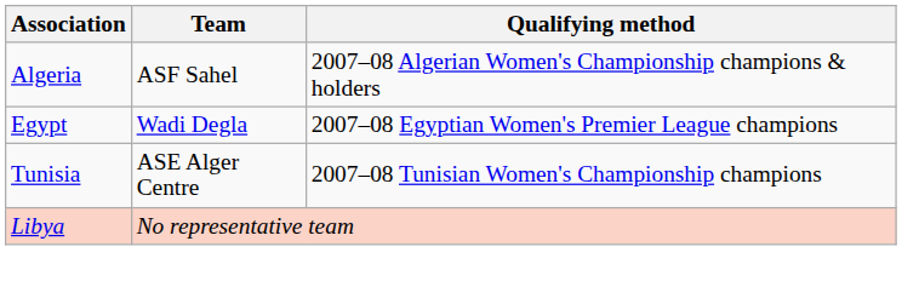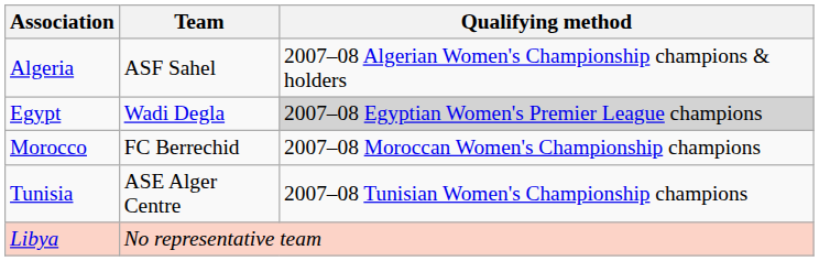Egypt | Qualifying method: no background -> lightgrey background
+ row: Morocco | FC Berrechid | 2007–08 Moroccan Women's Championship champions
